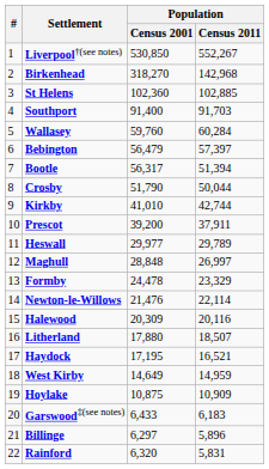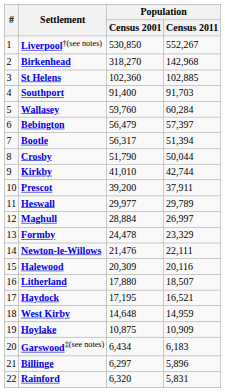Maghull | Population / Census 2001: 28,848 -> 28,884
Newton-le-Willows | Population / Census 2011: 22,114 -> 22,111
West Kirby | Population / Census 2001: 14,649 -> 14,648
Garswood‡(see notes) | Population / Census 2001: 6,433 -> 6,434
